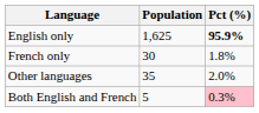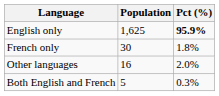Other languages | Population: 35 -> 16
Both English and French | Pct (%): pink background -> no background
